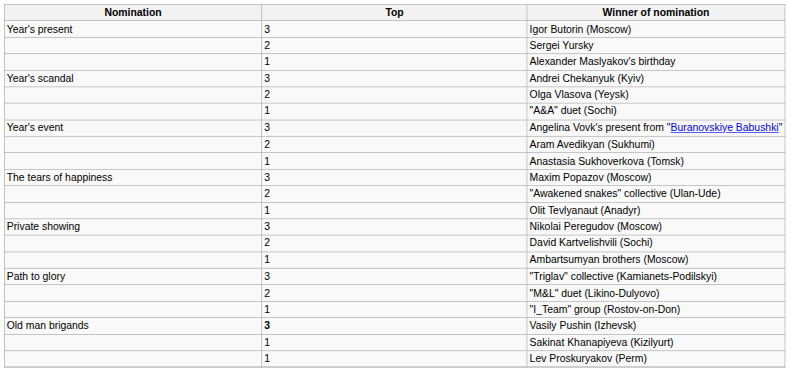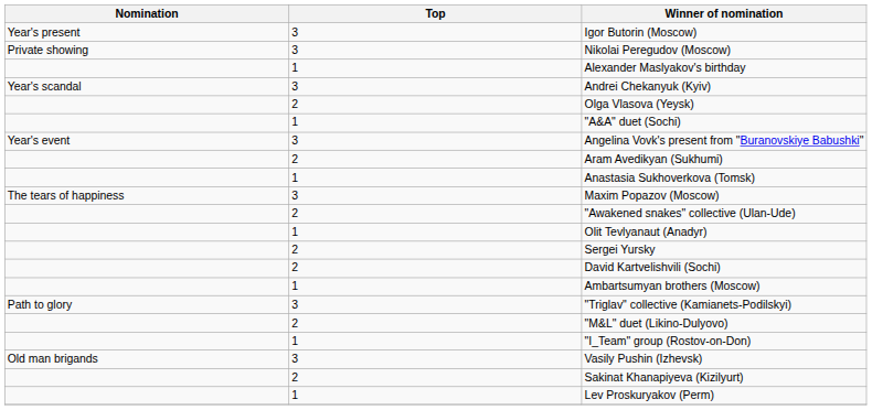rows swapped: Sergei Yursky <-> Nikolai Peregudov (Moscow)
Vasily Pushin (Izhevsk) | Top: bold -> normal
Sakinat Khanapiyeva (Kizilyurt) | Top: 1 -> 2
